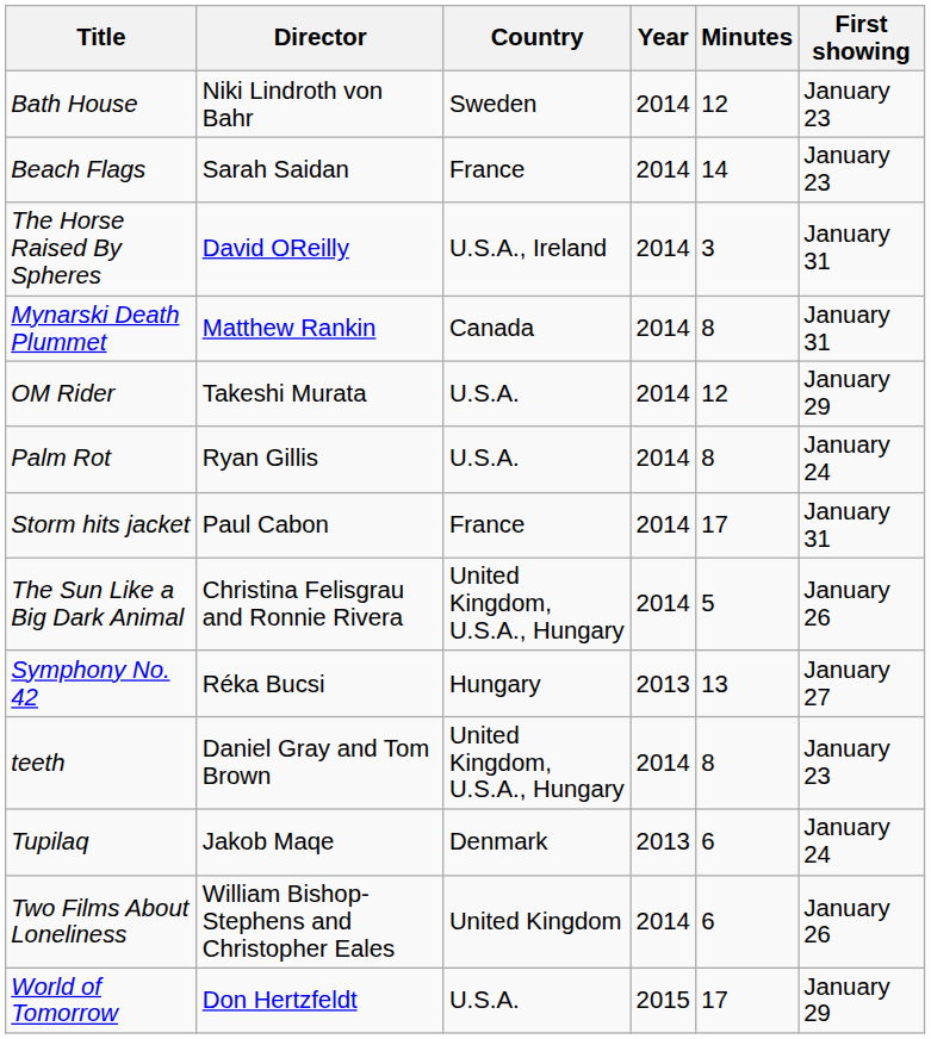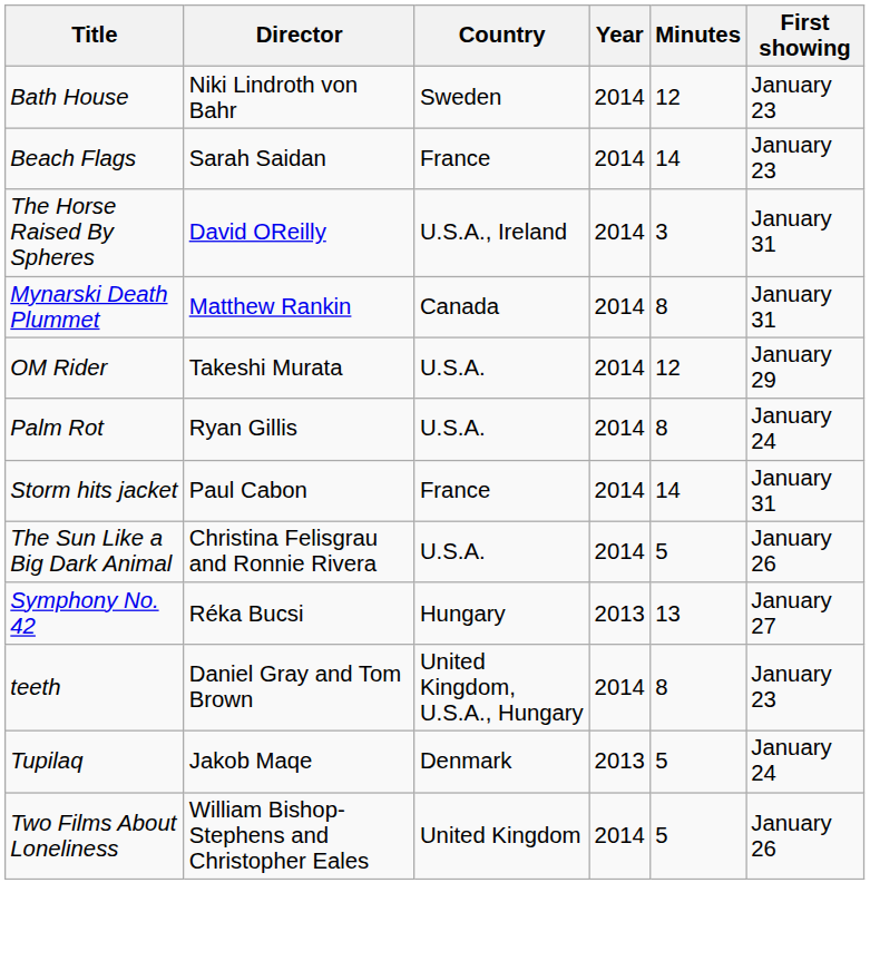Storm hits jacket | Minutes: 17 -> 14
The Sun Like a Big Dark Animal | Country: United Kingdom, U.S.A., Hungary -> U.S.A.
Tupilaq | Minutes: 6 -> 5
Two Films About Loneliness | Minutes: 6 -> 5
- row: World of Tomorrow | Don Hertzfeldt | U.S.A. | 2015 | 17 | January 29
